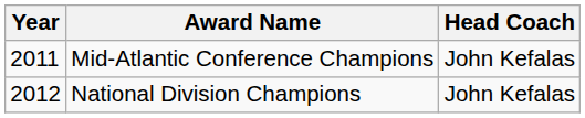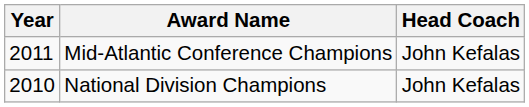National Division Champions | Year: 2012 -> 2010
